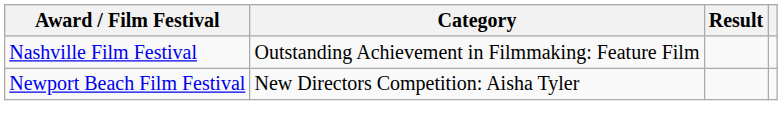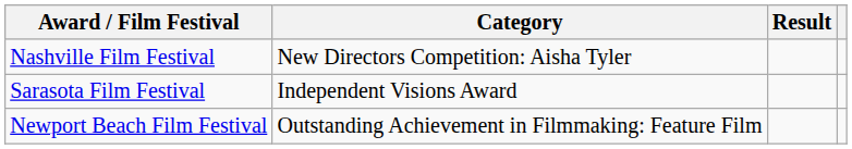Nashville Film Festival | Category: Outstanding Achievement in Filmmaking: Feature Film -> New Directors Competition: Aisha Tyler
+ row: Sarasota Film Festival | Independent Visions Award
Newport Beach Film Festival | Category: New Directors Competition: Aisha Tyler -> Outstanding Achievement in Filmmaking: Feature Film
